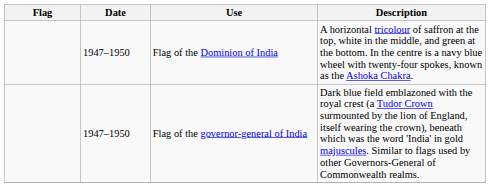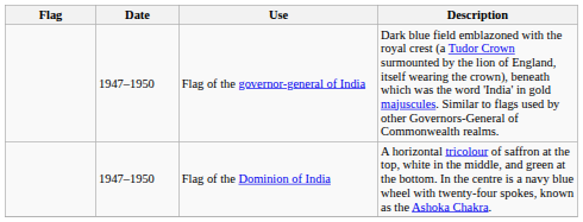rows swapped: Flag of the Dominion of India <-> Flag of the governor-general of India
